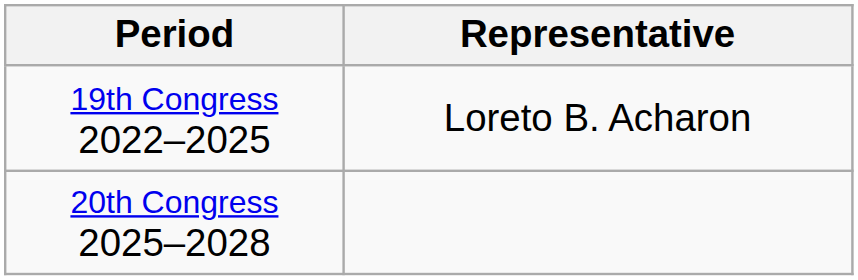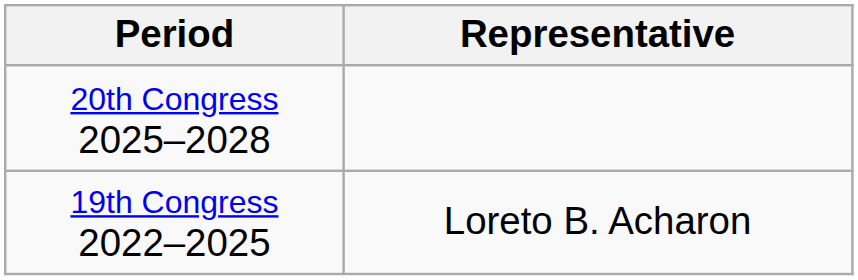rows swapped: 19th Congress 2022–2025 <-> 20th Congress 2025–2028
